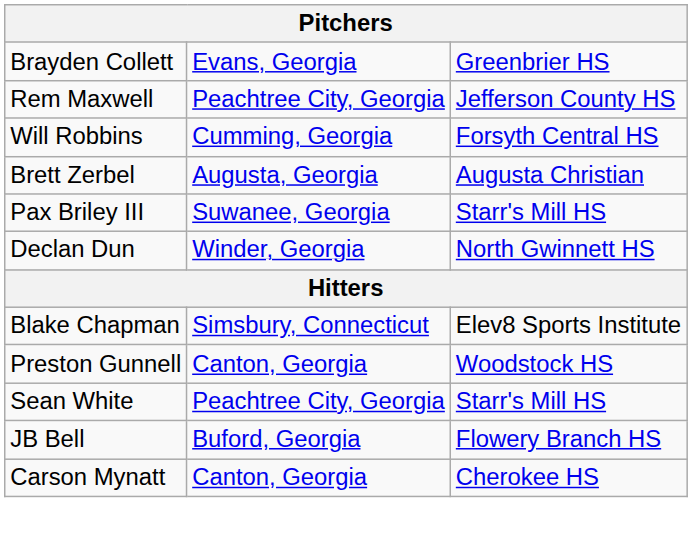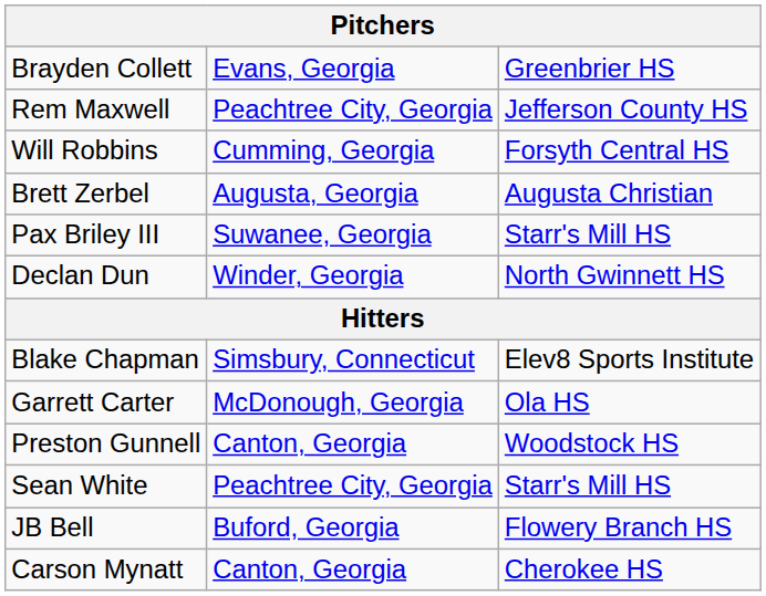+ row: Garrett Carter | McDonough, Georgia | Ola HS
